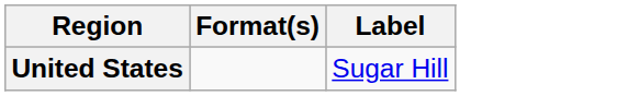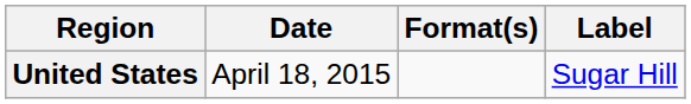+ column: Date | April 18, 2015
